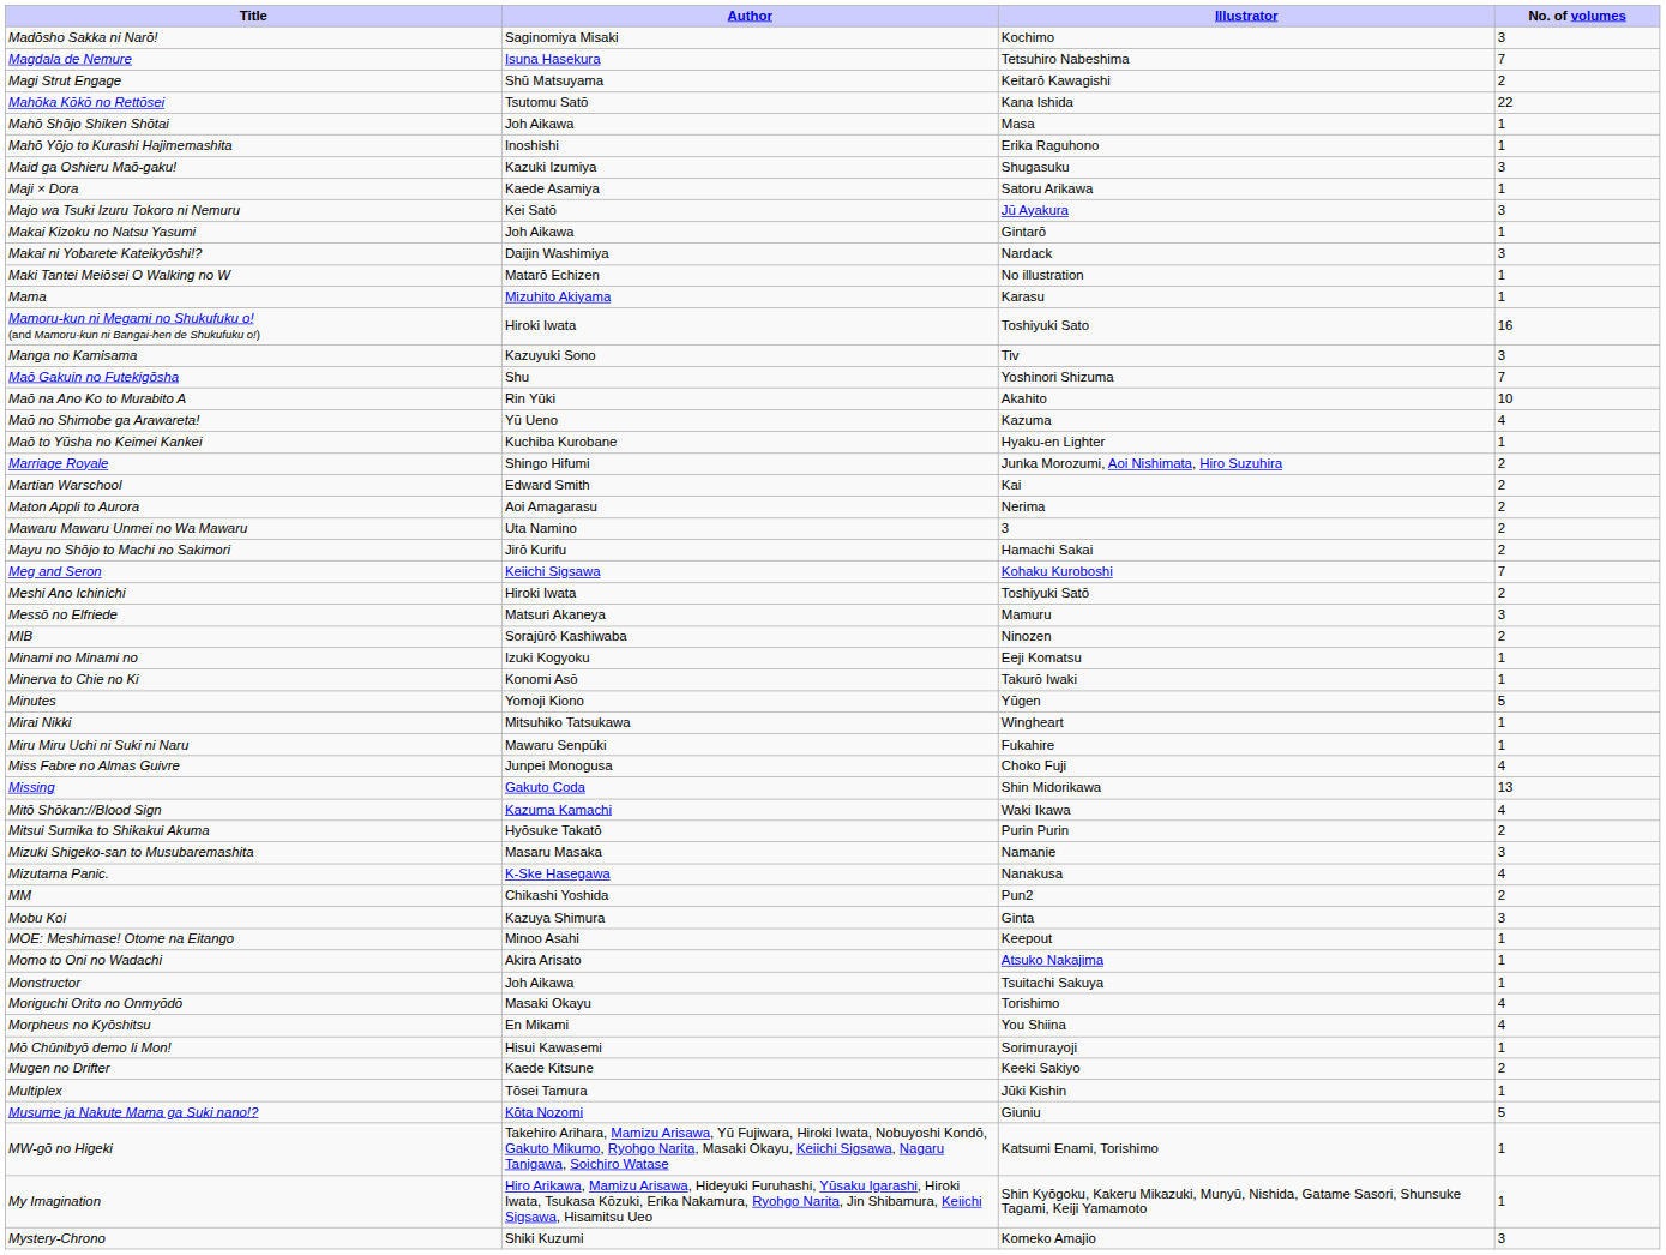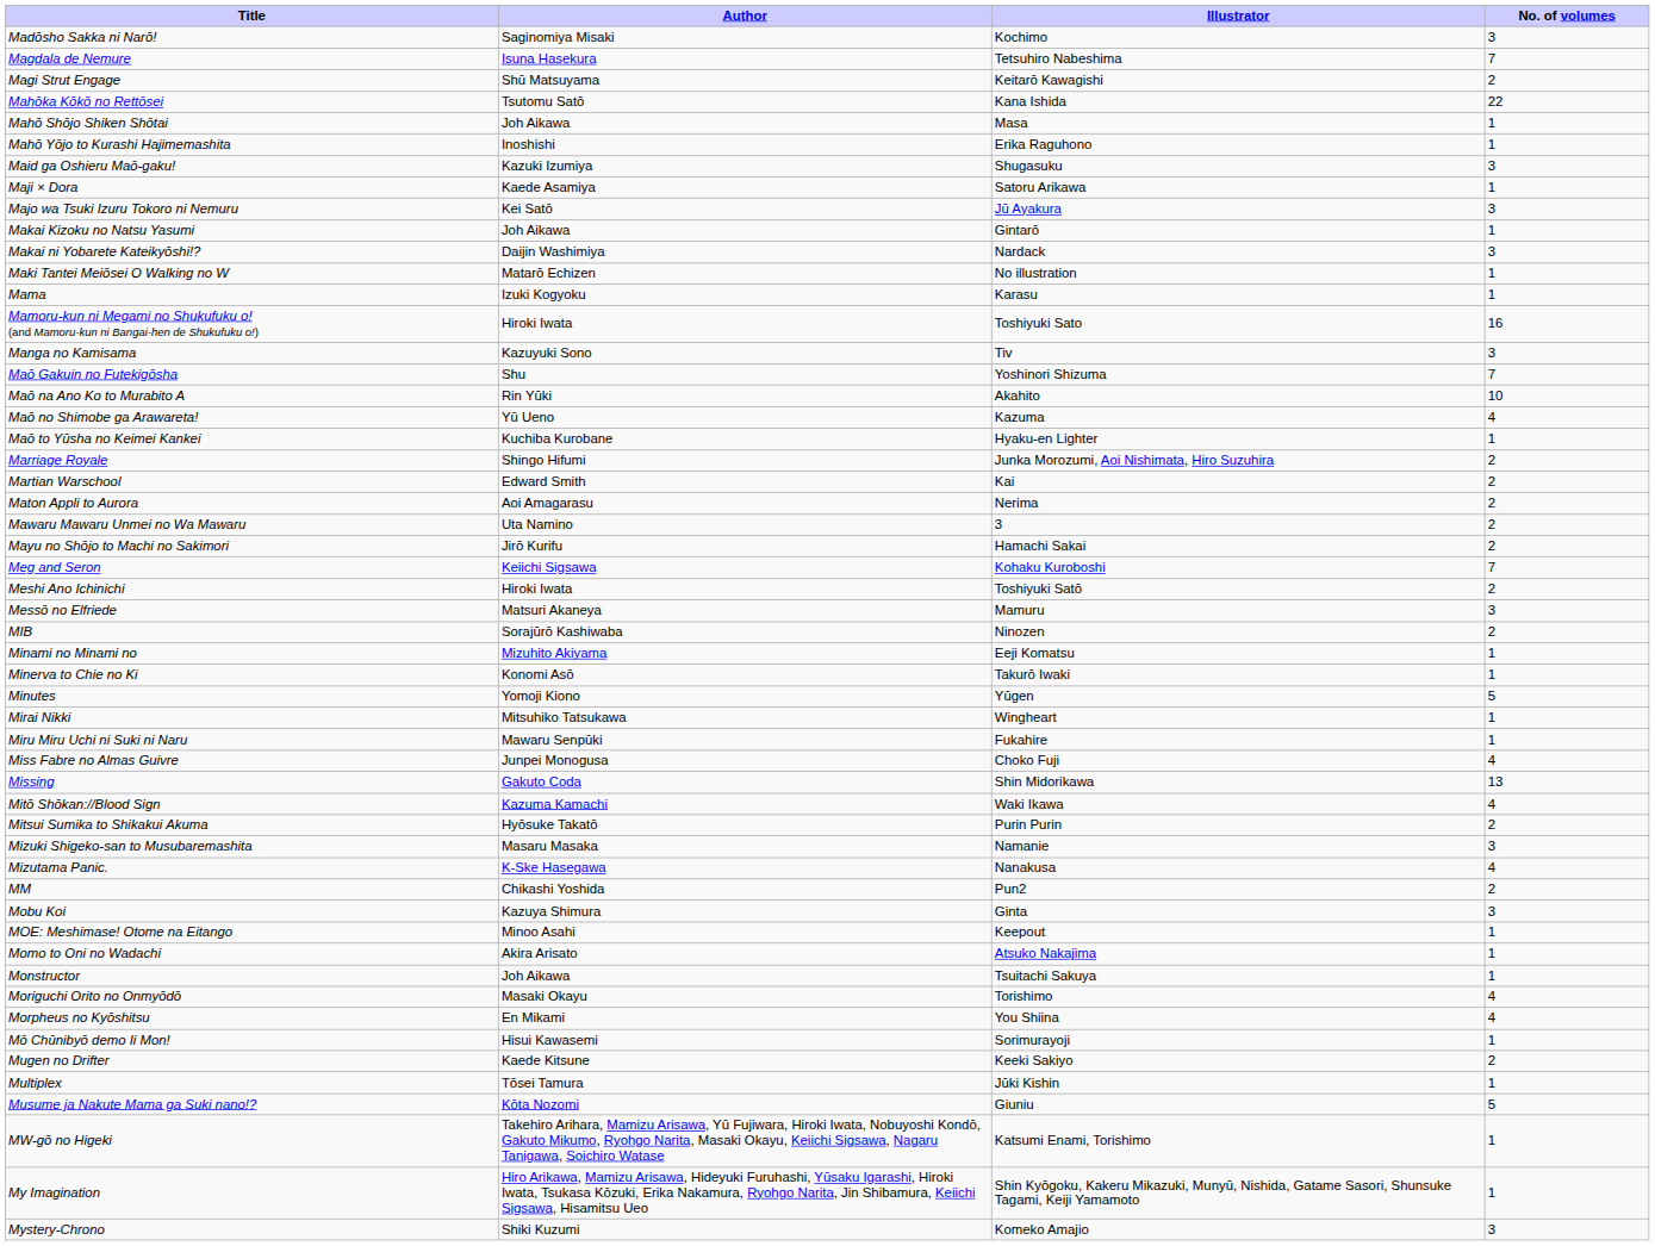Mama | Author: Mizuhito Akiyama -> Izuki Kogyoku
Minami no Minami no | Author: Izuki Kogyoku -> Mizuhito Akiyama
